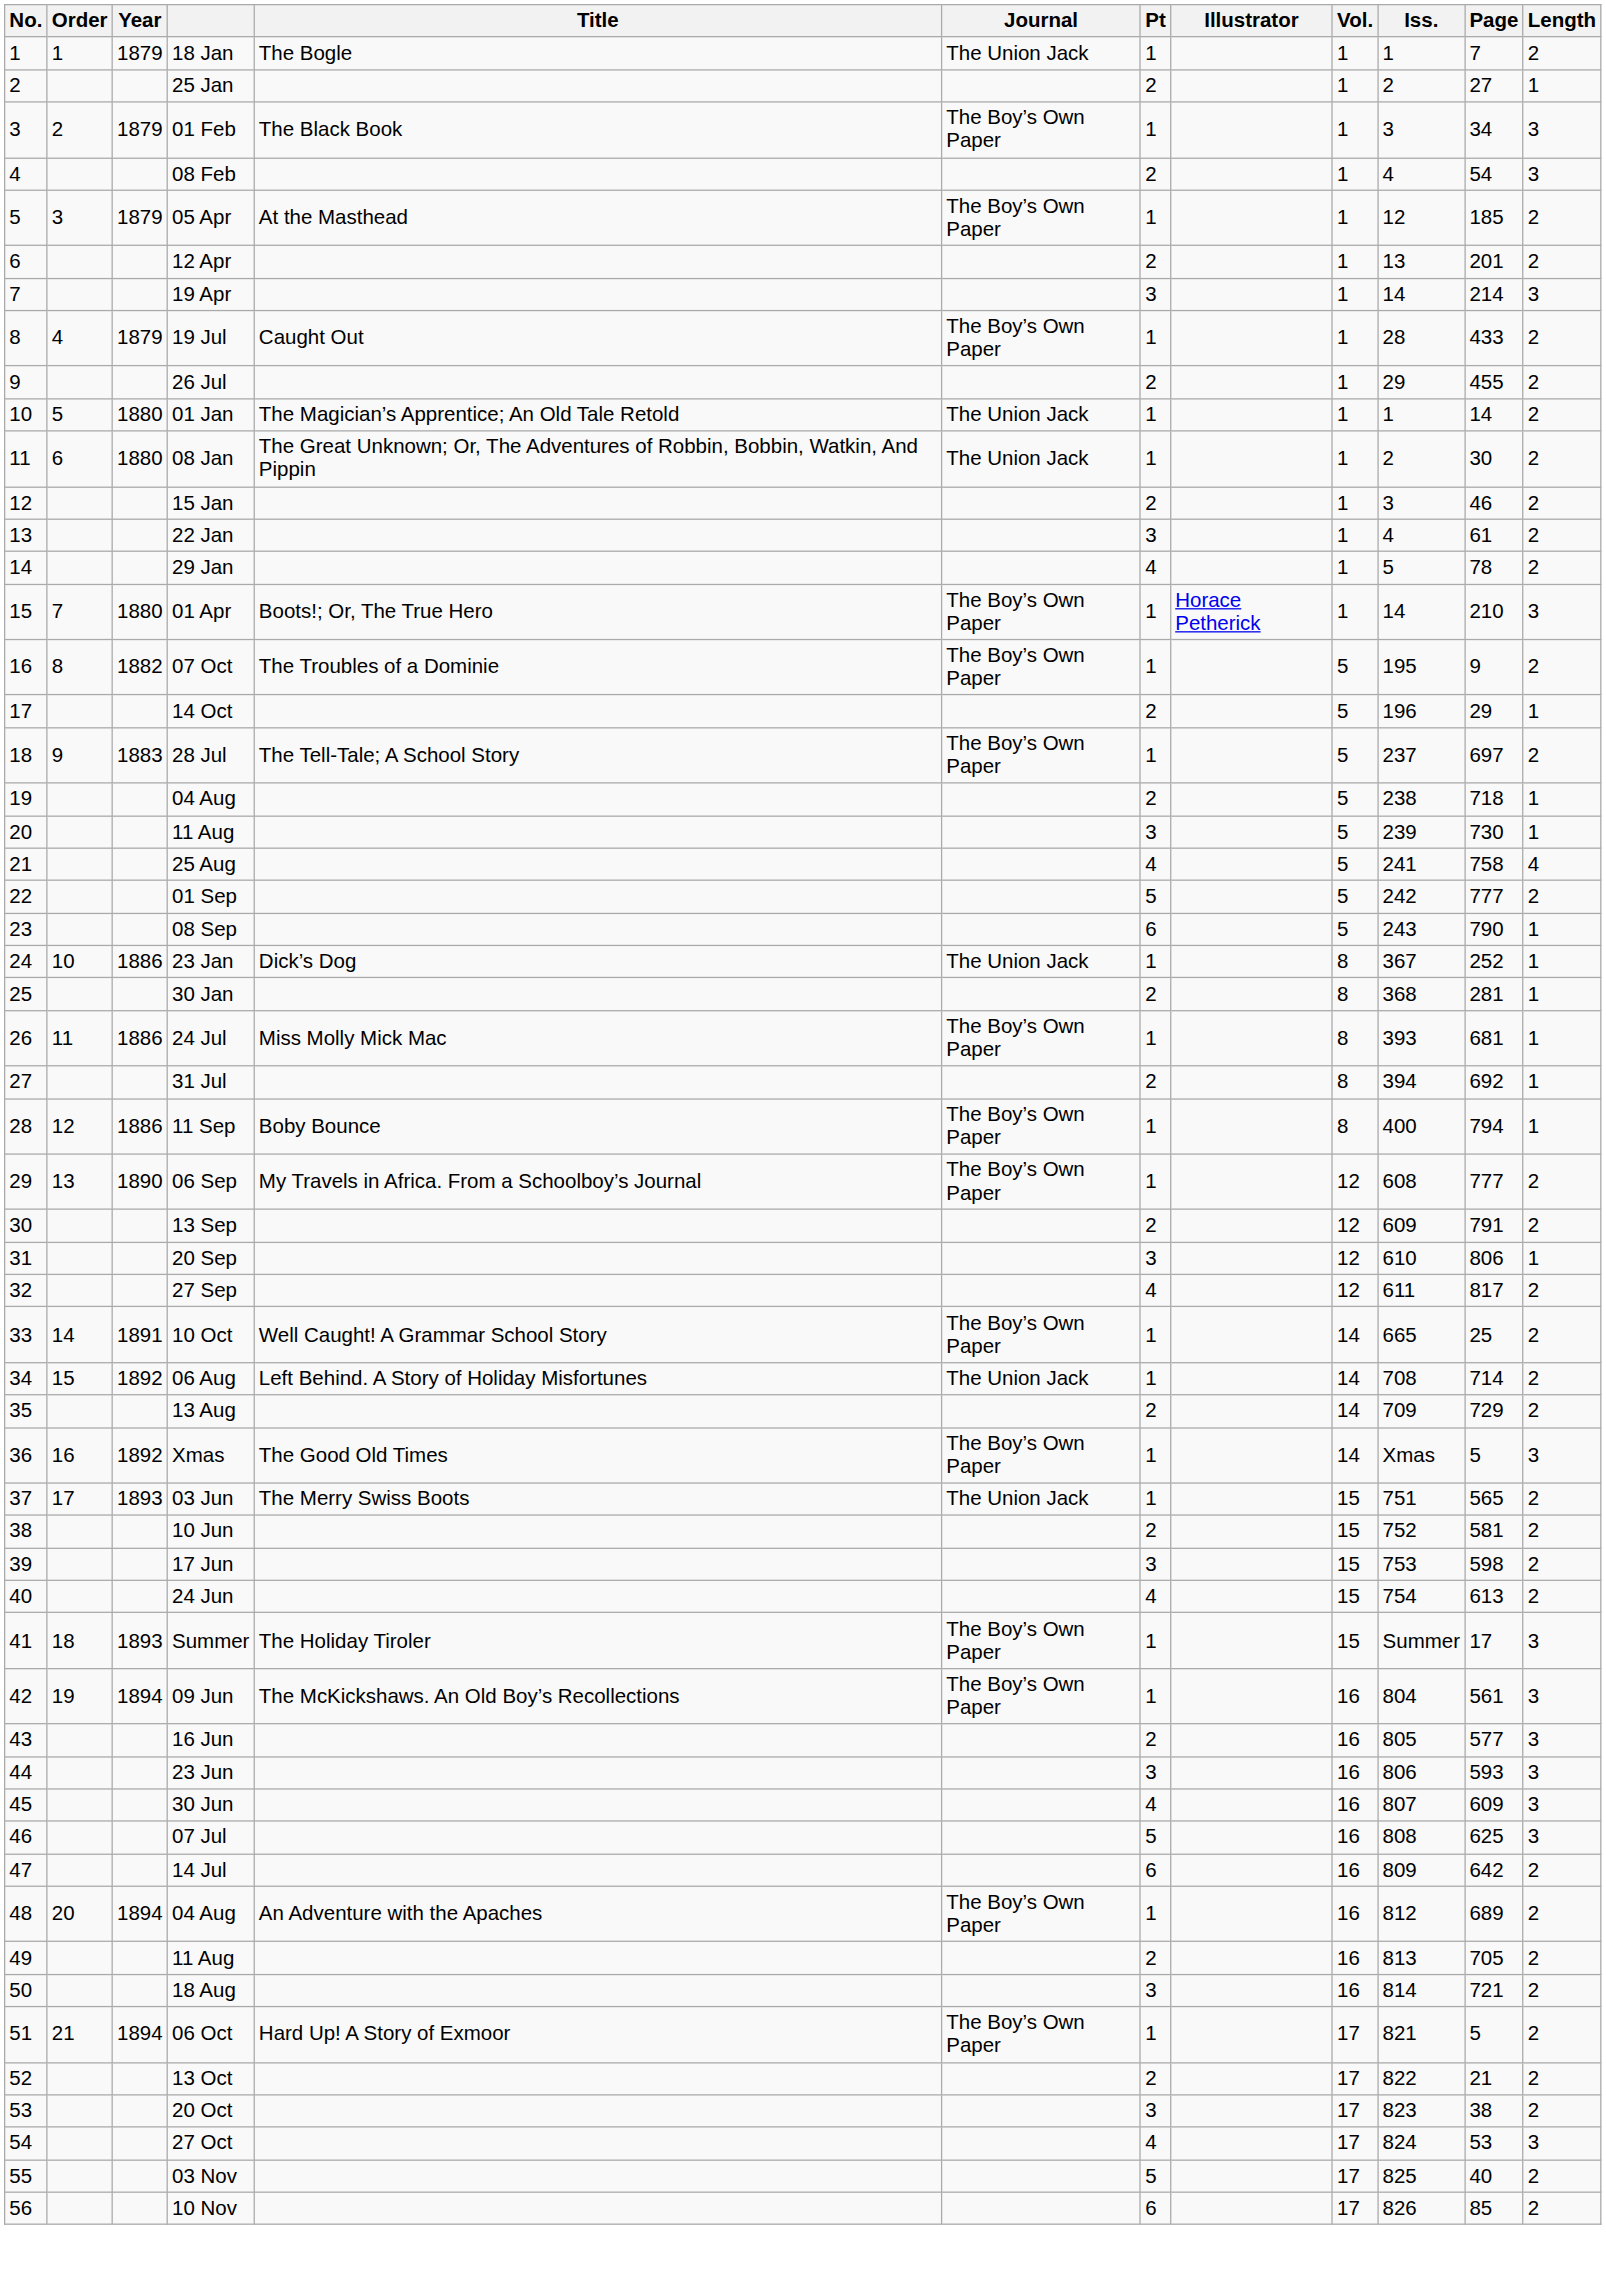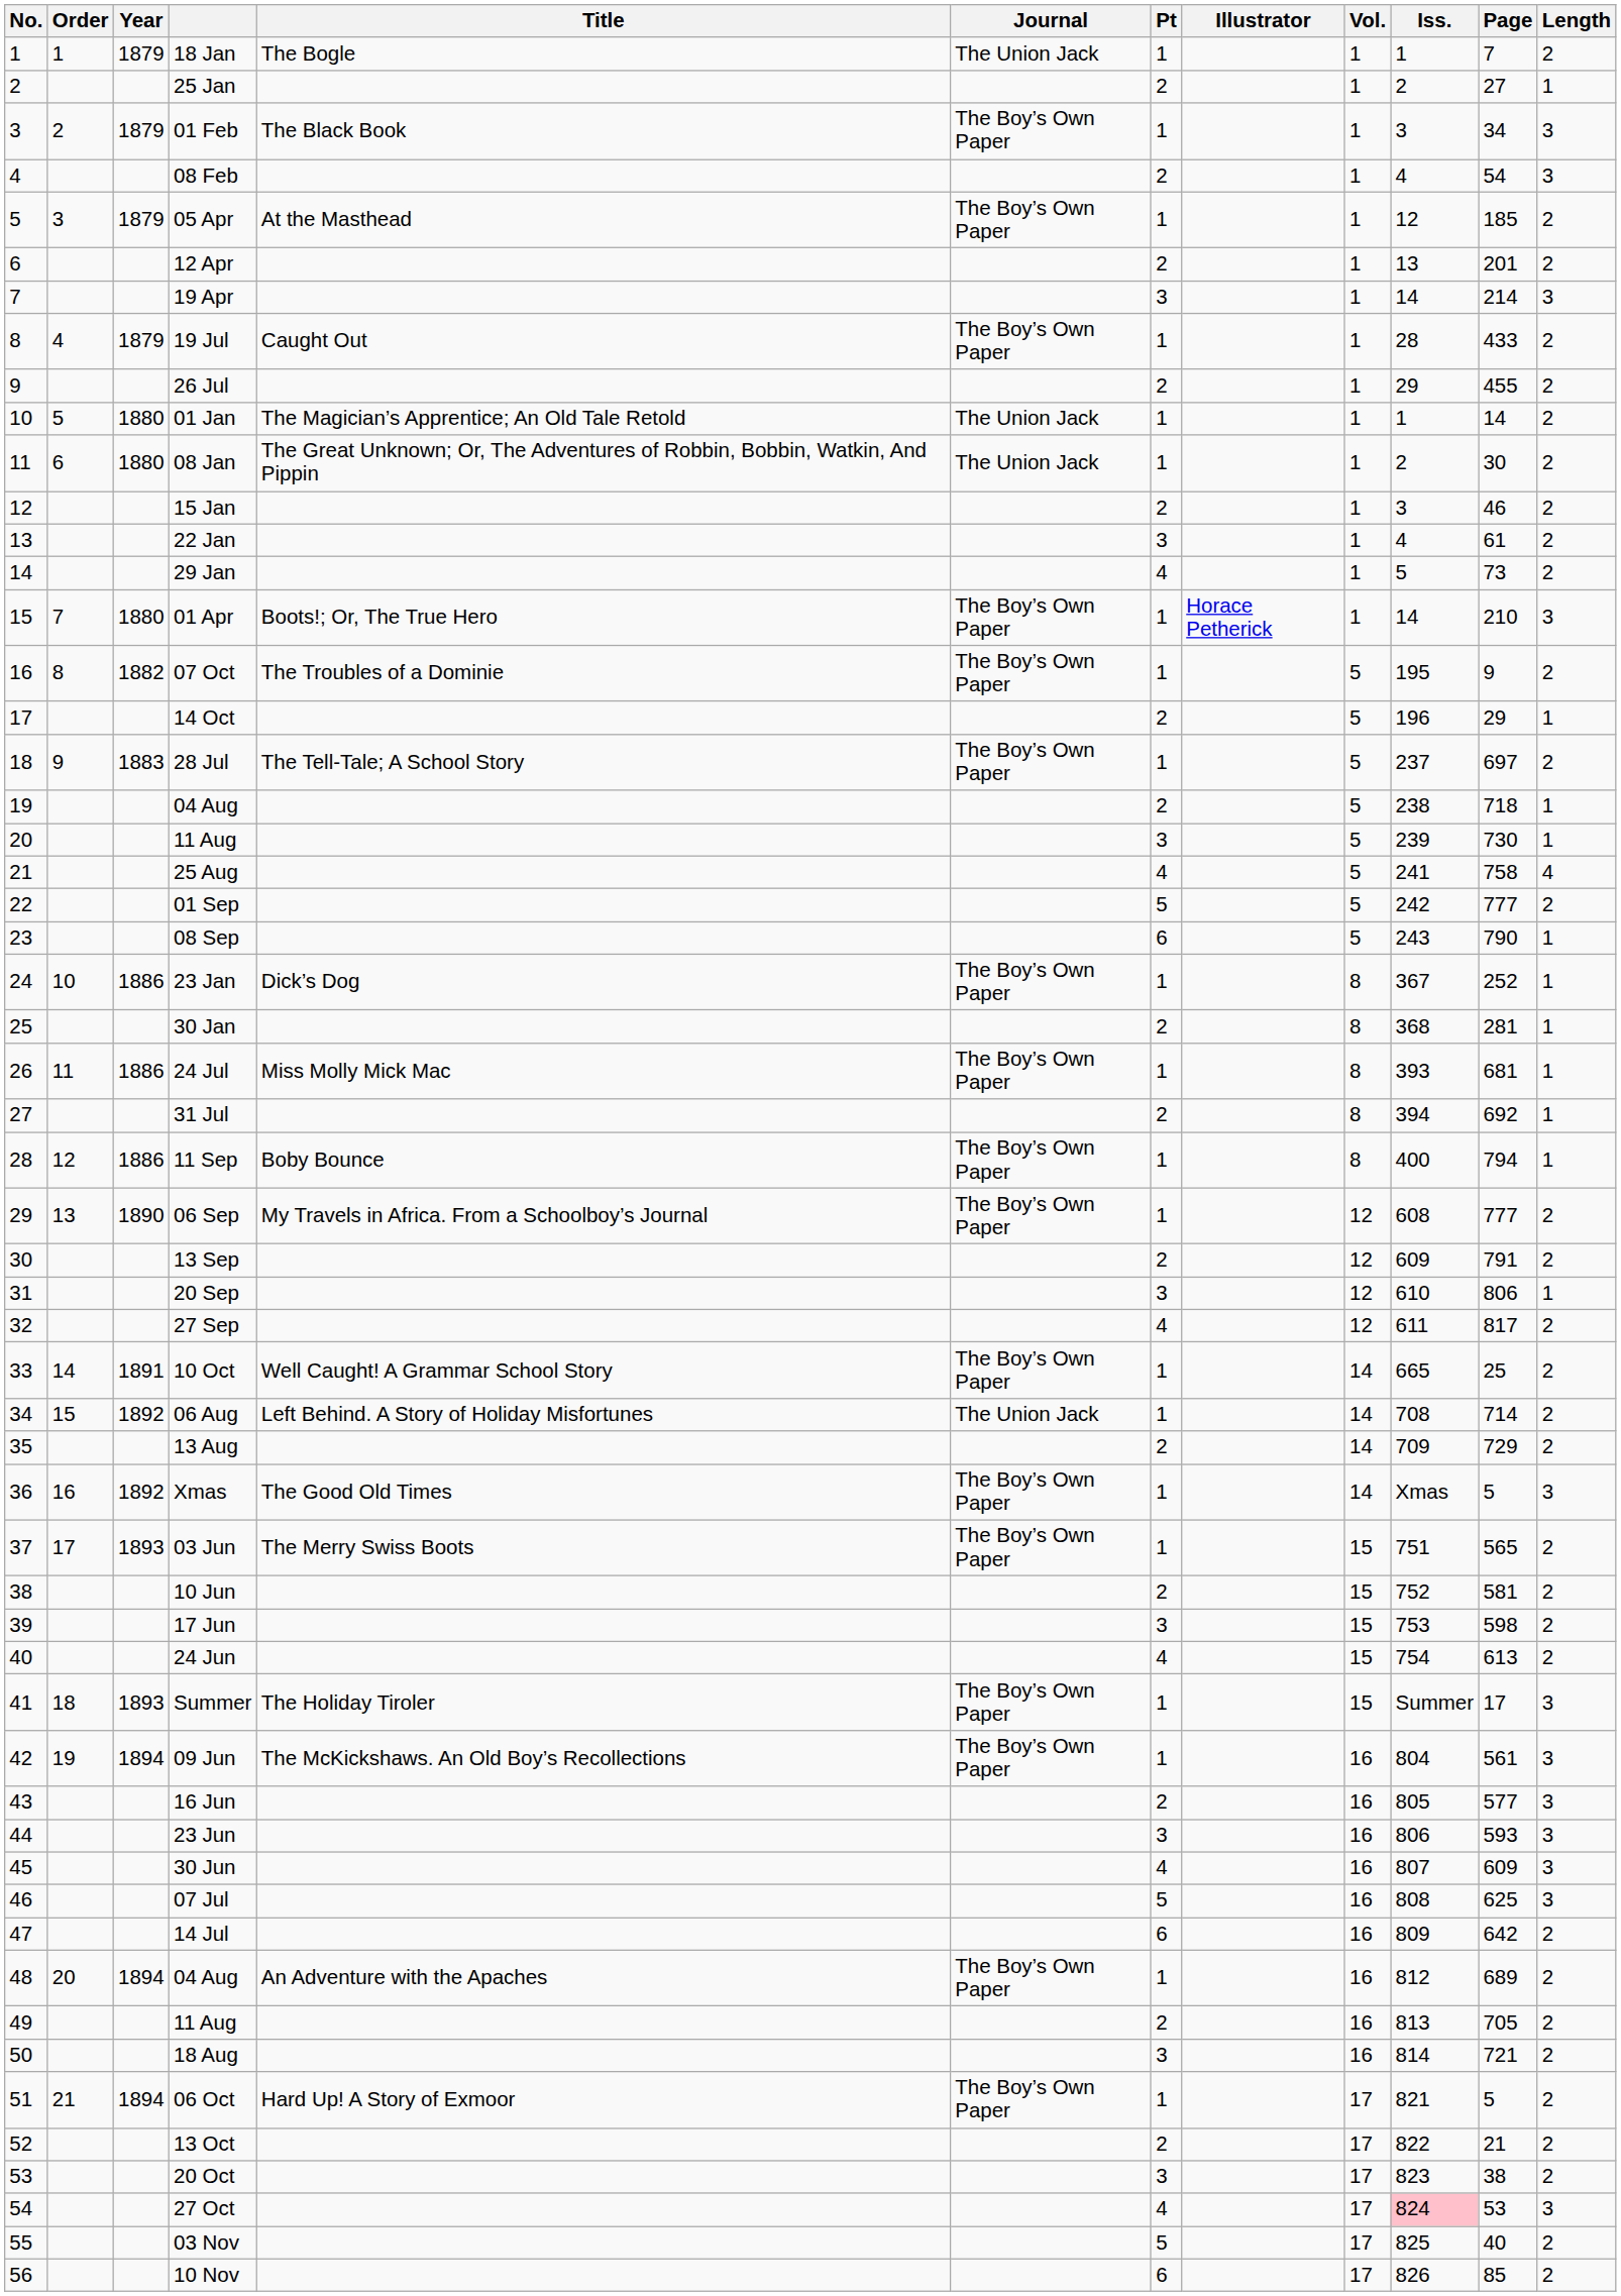29 Jan | Page: 78 -> 73
23 Jan | Journal: The Union Jack -> The Boy’s Own Paper
03 Jun | Journal: The Union Jack -> The Boy’s Own Paper
27 Oct | Iss.: no background -> pink background
